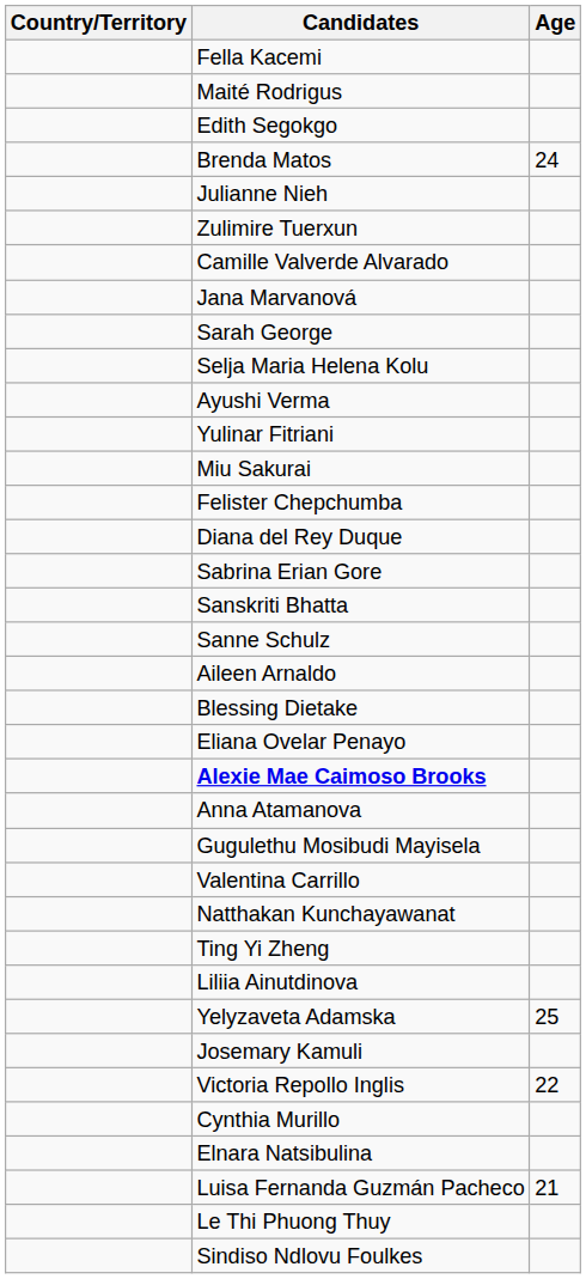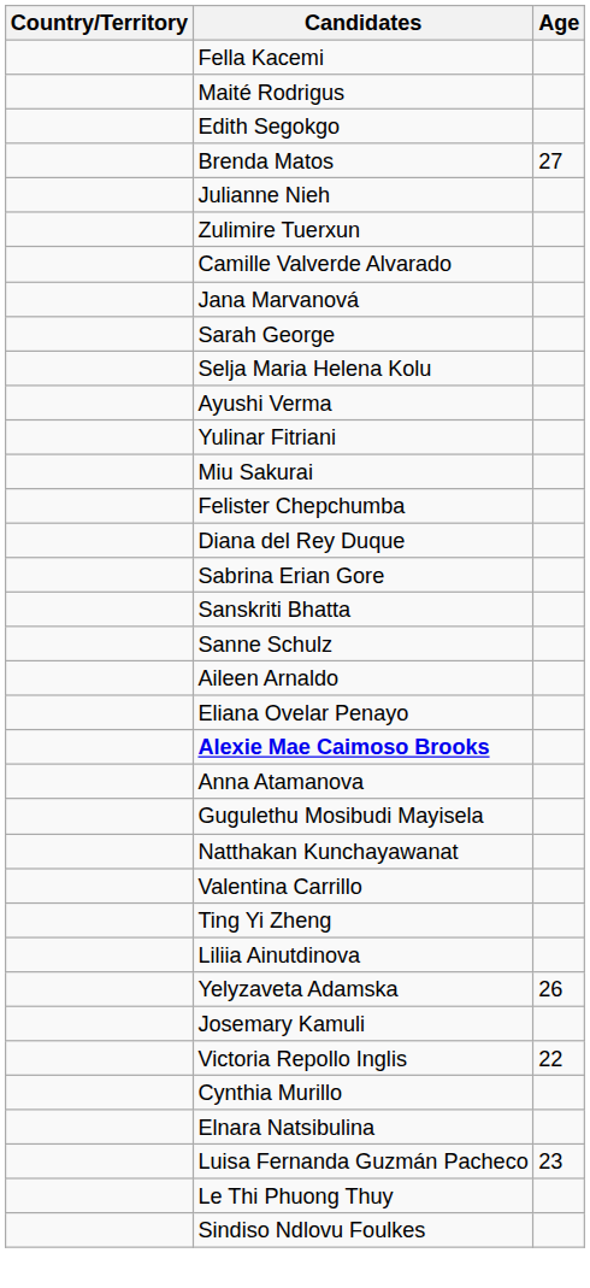Brenda Matos | Age: 24 -> 27
- row: Blessing Dietake
rows swapped: Valentina Carrillo <-> Natthakan Kunchayawanat
Yelyzaveta Adamska | Age: 25 -> 26
Luisa Fernanda Guzmán Pacheco | Age: 21 -> 23
